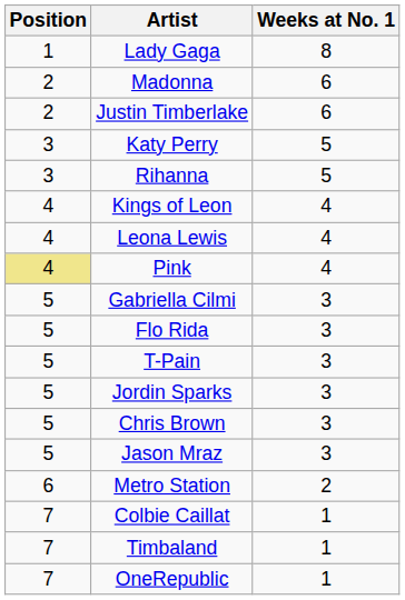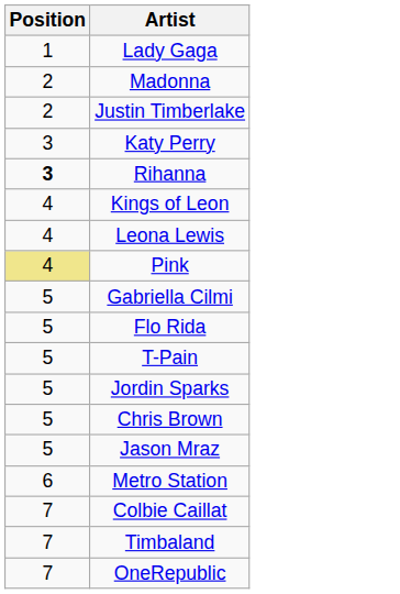- column: Weeks at No. 1 | 8 | 6 | 6 | 5 | 5 | 4 | 4 | 4 | 3 | 3 | 3 | 3 | 3 | 3 | 2 | 1 | 1 | 1
Rihanna | Position: normal -> bold
